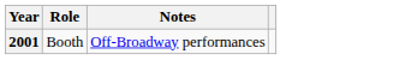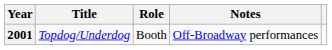+ column: Title | Topdog/Underdog
